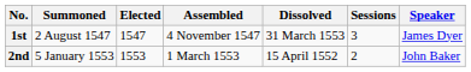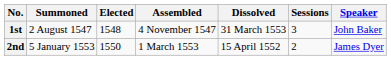1st | Elected: 1547 -> 1548
1st | Speaker: James Dyer -> John Baker
2nd | Elected: 1553 -> 1550
2nd | Speaker: John Baker -> James Dyer
